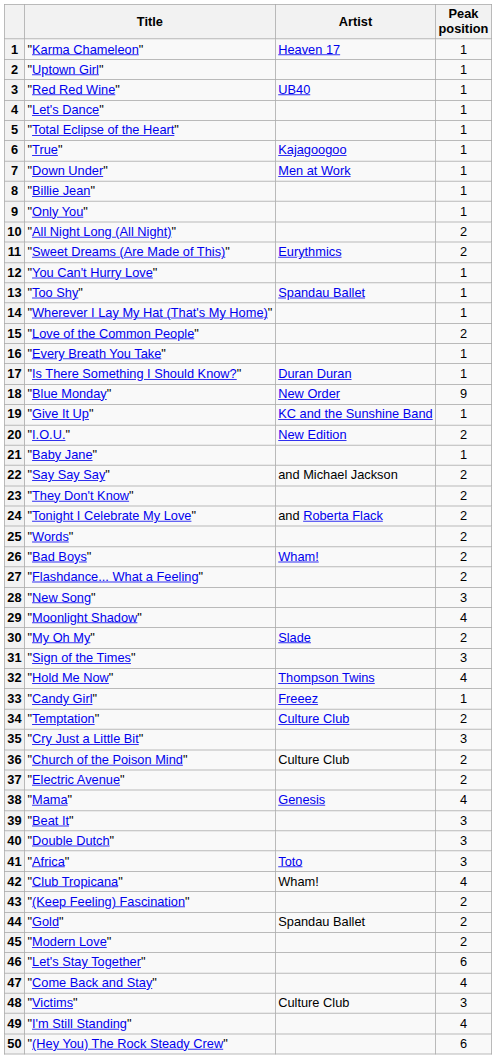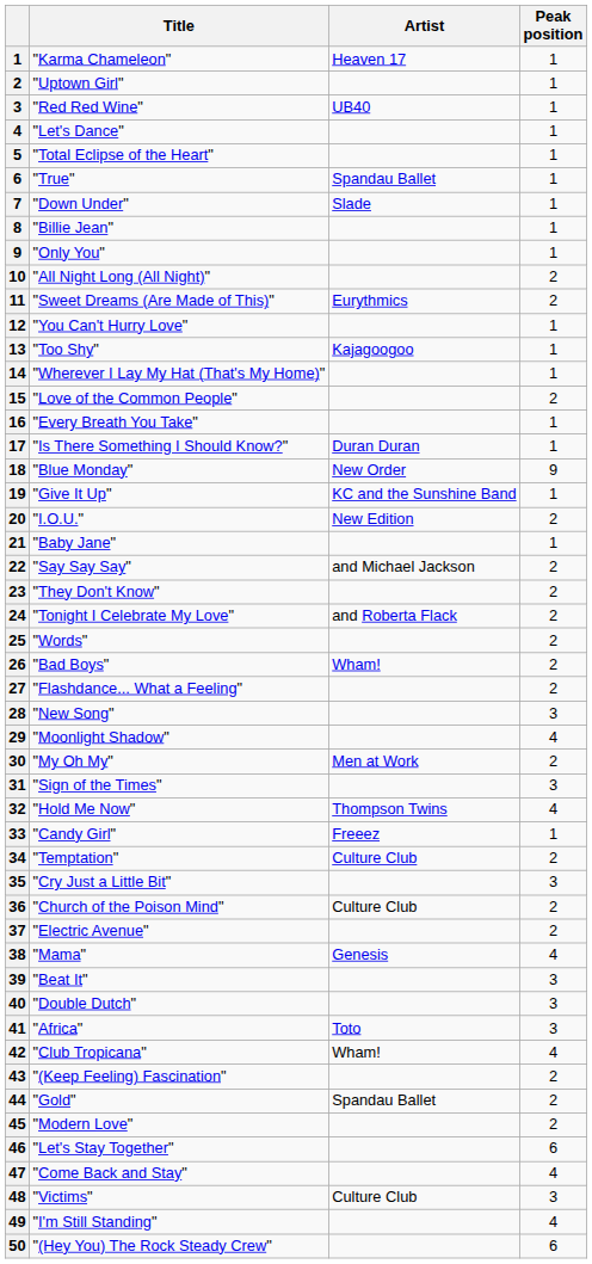"True" | Artist: Kajagoogoo -> Spandau Ballet
"Down Under" | Artist: Men at Work -> Slade
"Too Shy" | Artist: Spandau Ballet -> Kajagoogoo
"My Oh My" | Artist: Slade -> Men at Work
